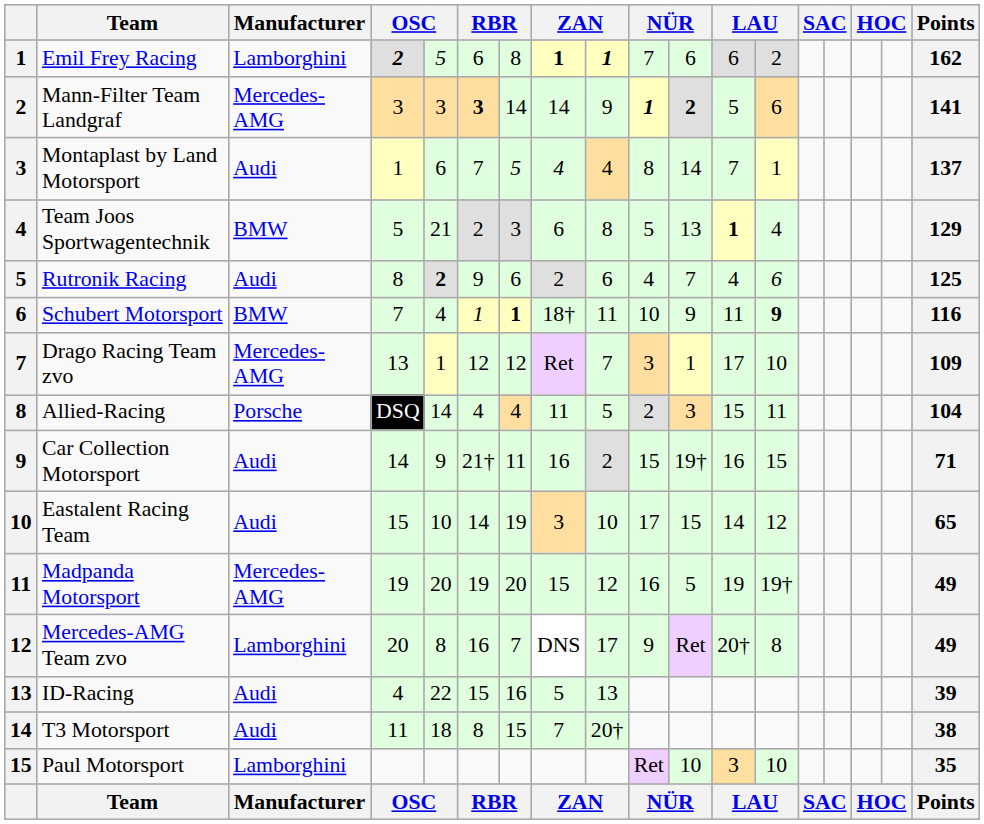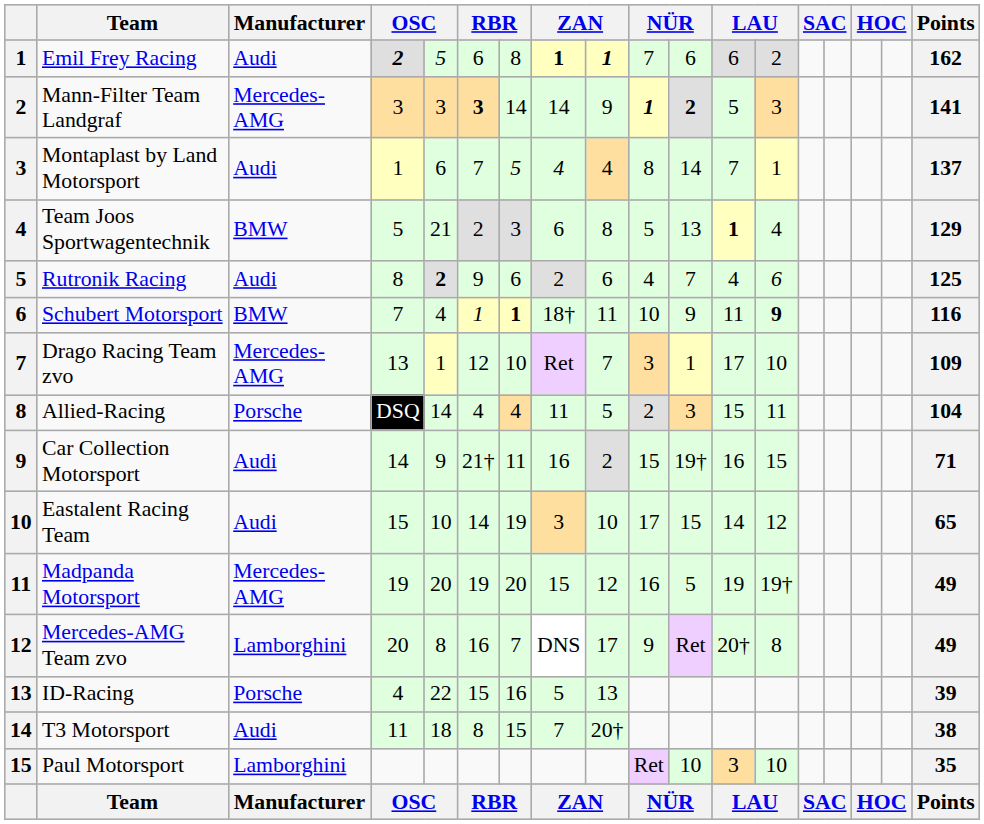Emil Frey Racing | Manufacturer: Lamborghini -> Audi
Mann-Filter Team Landgraf | column 13: 6 -> 3
Drago Racing Team zvo | column 7: 12 -> 10
ID-Racing | Manufacturer: Audi -> Porsche
